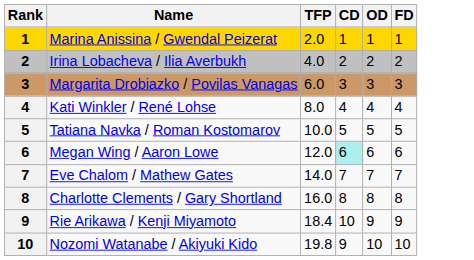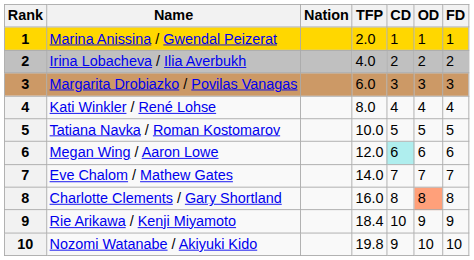+ column: Nation
Charlotte Clements / Gary Shortland | OD: no background -> lightsalmon background
